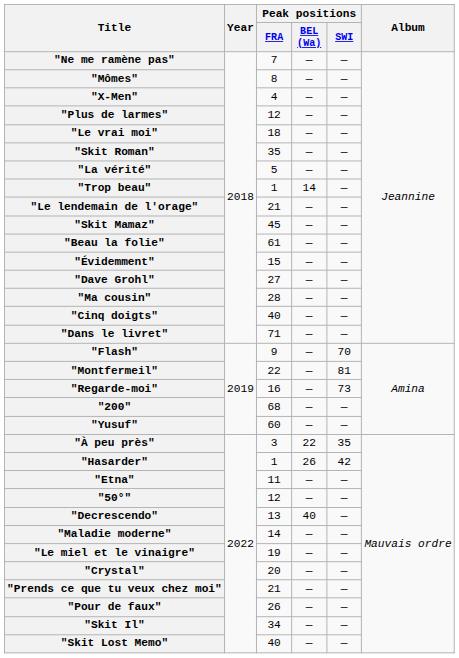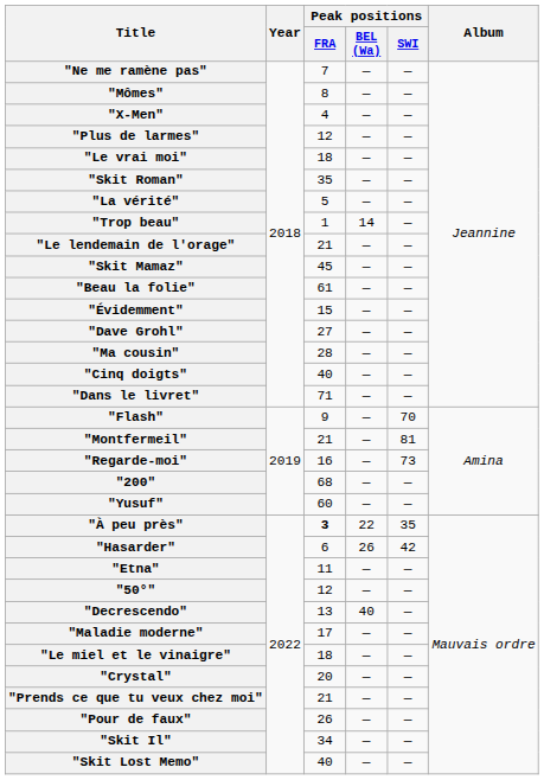"Montfermeil" | Peak positions / FRA: 22 -> 21
"À peu près" | Peak positions / FRA: normal -> bold
"Hasarder" | Peak positions / FRA: 1 -> 6
"Maladie moderne" | Peak positions / FRA: 14 -> 17
"Le miel et le vinaigre" | Peak positions / FRA: 19 -> 18
